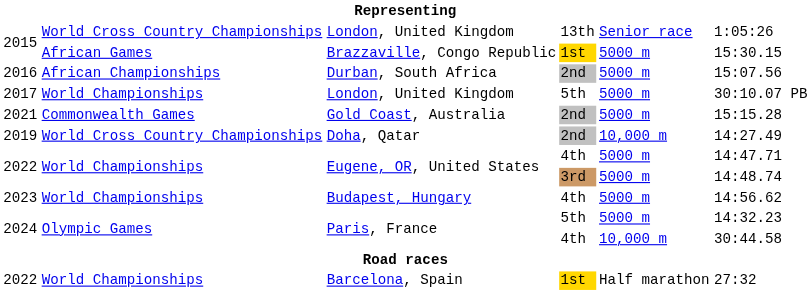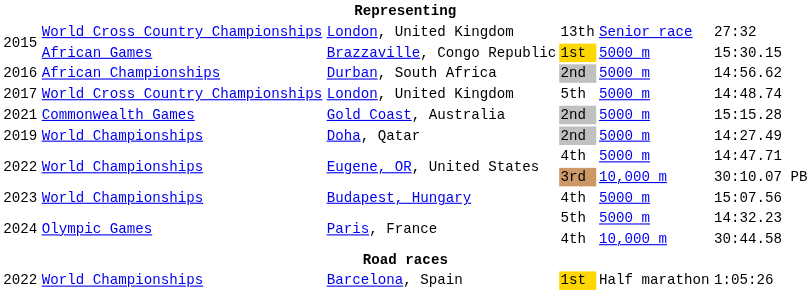London, United Kingdom / 13th | column 6: 1:05:26 -> 27:32
Durban, South Africa | column 6: 15:07.56 -> 14:56.62
London, United Kingdom / 5th | column 2: World Championships -> World Cross Country Championships
London, United Kingdom / 5th | column 6: 30:10.07 PB -> 14:48.74
Doha, Qatar | column 2: World Cross Country Championships -> World Championships
Doha, Qatar | column 5: 10,000 m -> 5000 m
Eugene, OR, United States / 3rd | column 5: 5000 m -> 10,000 m
Eugene, OR, United States / 3rd | column 6: 14:48.74 -> 30:10.07 PB
Budapest, Hungary | column 6: 14:56.62 -> 15:07.56
Barcelona, Spain | column 6: 27:32 -> 1:05:26
